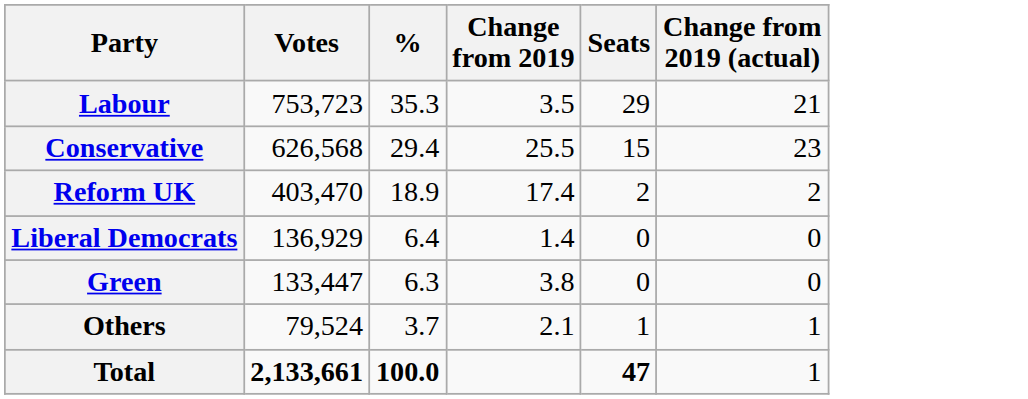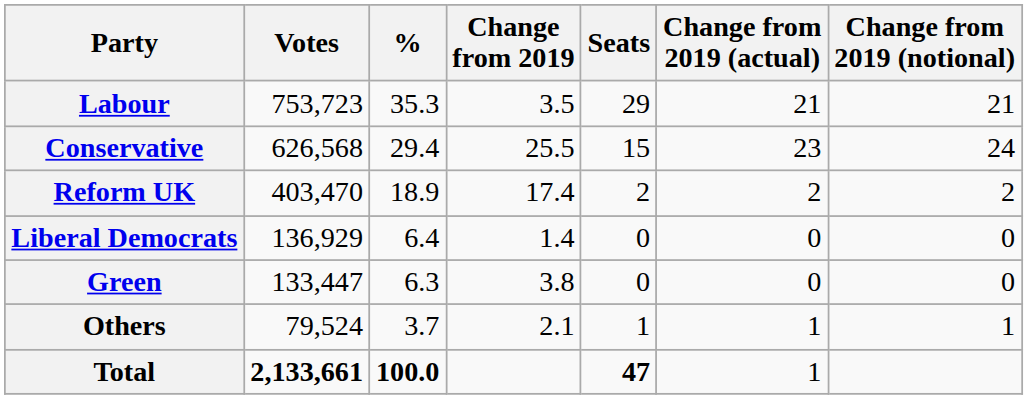+ column: Change from 2019 (notional) | 21 | 24 | 2 | 0 | 0 | 1
